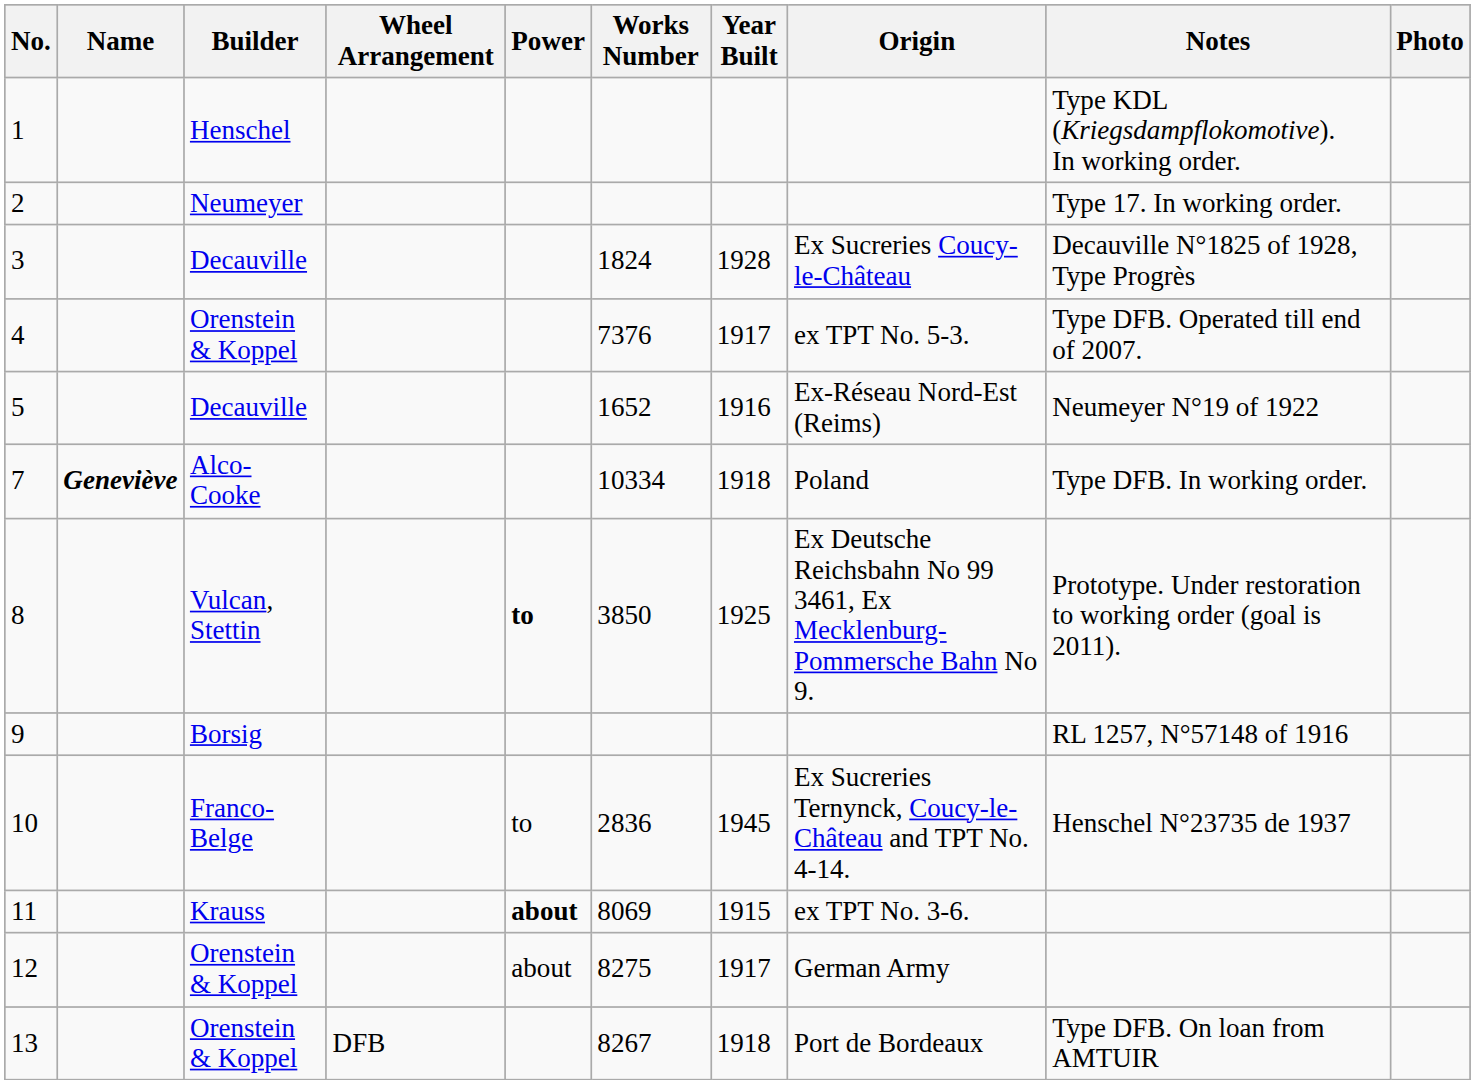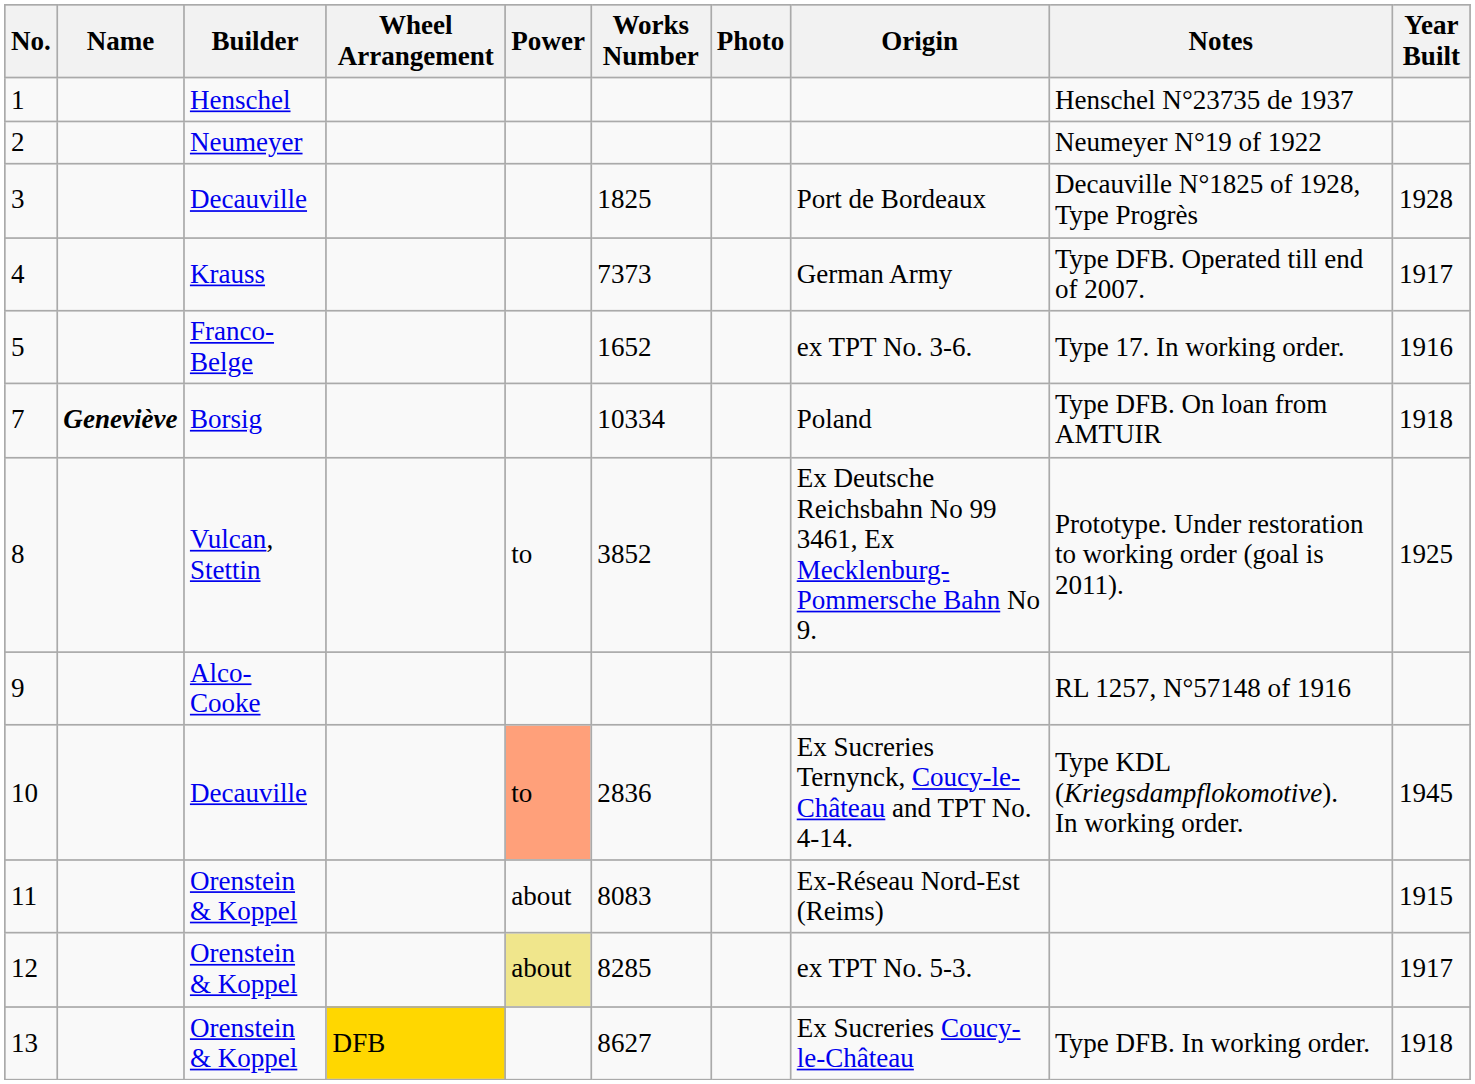columns swapped: Year Built <-> Photo
1 | Notes: Type KDL (Kriegsdampflokomotive). In working order. -> Henschel N°23735 de 1937
2 | Notes: Type 17. In working order. -> Neumeyer N°19 of 1922
3 | Works Number: 1824 -> 1825
3 | Origin: Ex Sucreries Coucy-le-Château -> Port de Bordeaux
4 | Builder: Orenstein & Koppel -> Krauss
4 | Works Number: 7376 -> 7373
4 | Origin: ex TPT No. 5-3. -> German Army
5 | Builder: Decauville -> Franco-Belge
5 | Origin: Ex-Réseau Nord-Est (Reims) -> ex TPT No. 3-6.
5 | Notes: Neumeyer N°19 of 1922 -> Type 17. In working order.
7 | Builder: Alco-Cooke -> Borsig
7 | Notes: Type DFB. In working order. -> Type DFB. On loan from AMTUIR
8 | Power: bold -> normal
8 | Works Number: 3850 -> 3852
9 | Builder: Borsig -> Alco-Cooke
10 | Builder: Franco-Belge -> Decauville
10 | Power: no background -> lightsalmon background
10 | Notes: Henschel N°23735 de 1937 -> Type KDL (Kriegsdampflokomotive). In working order.
11 | Builder: Krauss -> Orenstein & Koppel
11 | Power: bold -> normal
11 | Works Number: 8069 -> 8083
11 | Origin: ex TPT No. 3-6. -> Ex-Réseau Nord-Est (Reims)
12 | Power: no background -> khaki background
12 | Works Number: 8275 -> 8285
12 | Origin: German Army -> ex TPT No. 5-3.
13 | Wheel Arrangement: no background -> gold background
13 | Works Number: 8267 -> 8627
13 | Origin: Port de Bordeaux -> Ex Sucreries Coucy-le-Château
13 | Notes: Type DFB. On loan from AMTUIR -> Type DFB. In working order.
